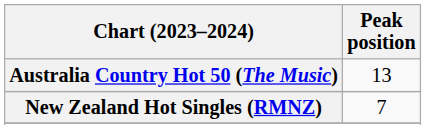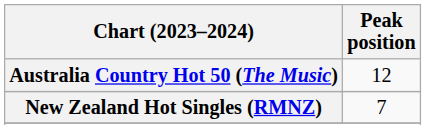Australia Country Hot 50 (The Music) | Peak position: 13 -> 12
